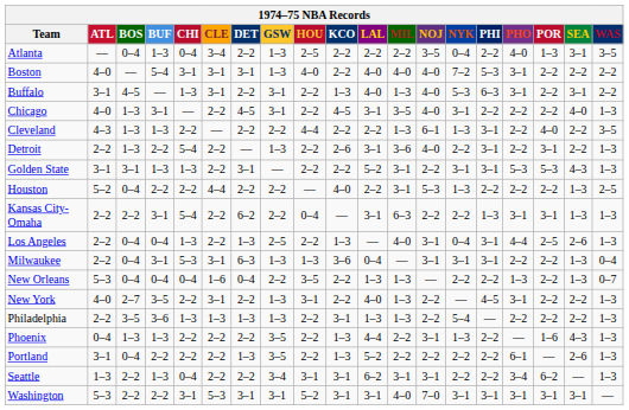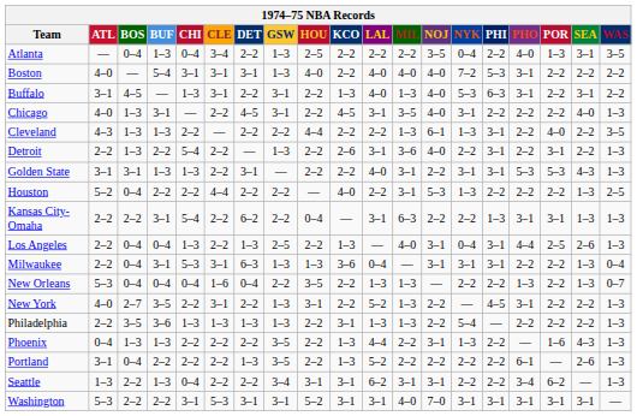Golden State | LAL: 5–2 -> 4–0
New York | LAL: 4–0 -> 5–2
